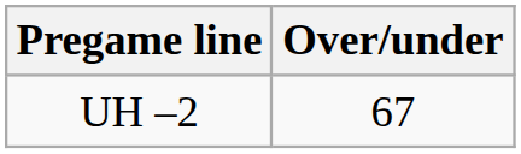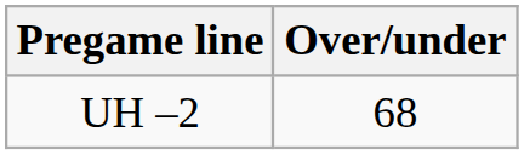UH –2 | Over/under: 67 -> 68
